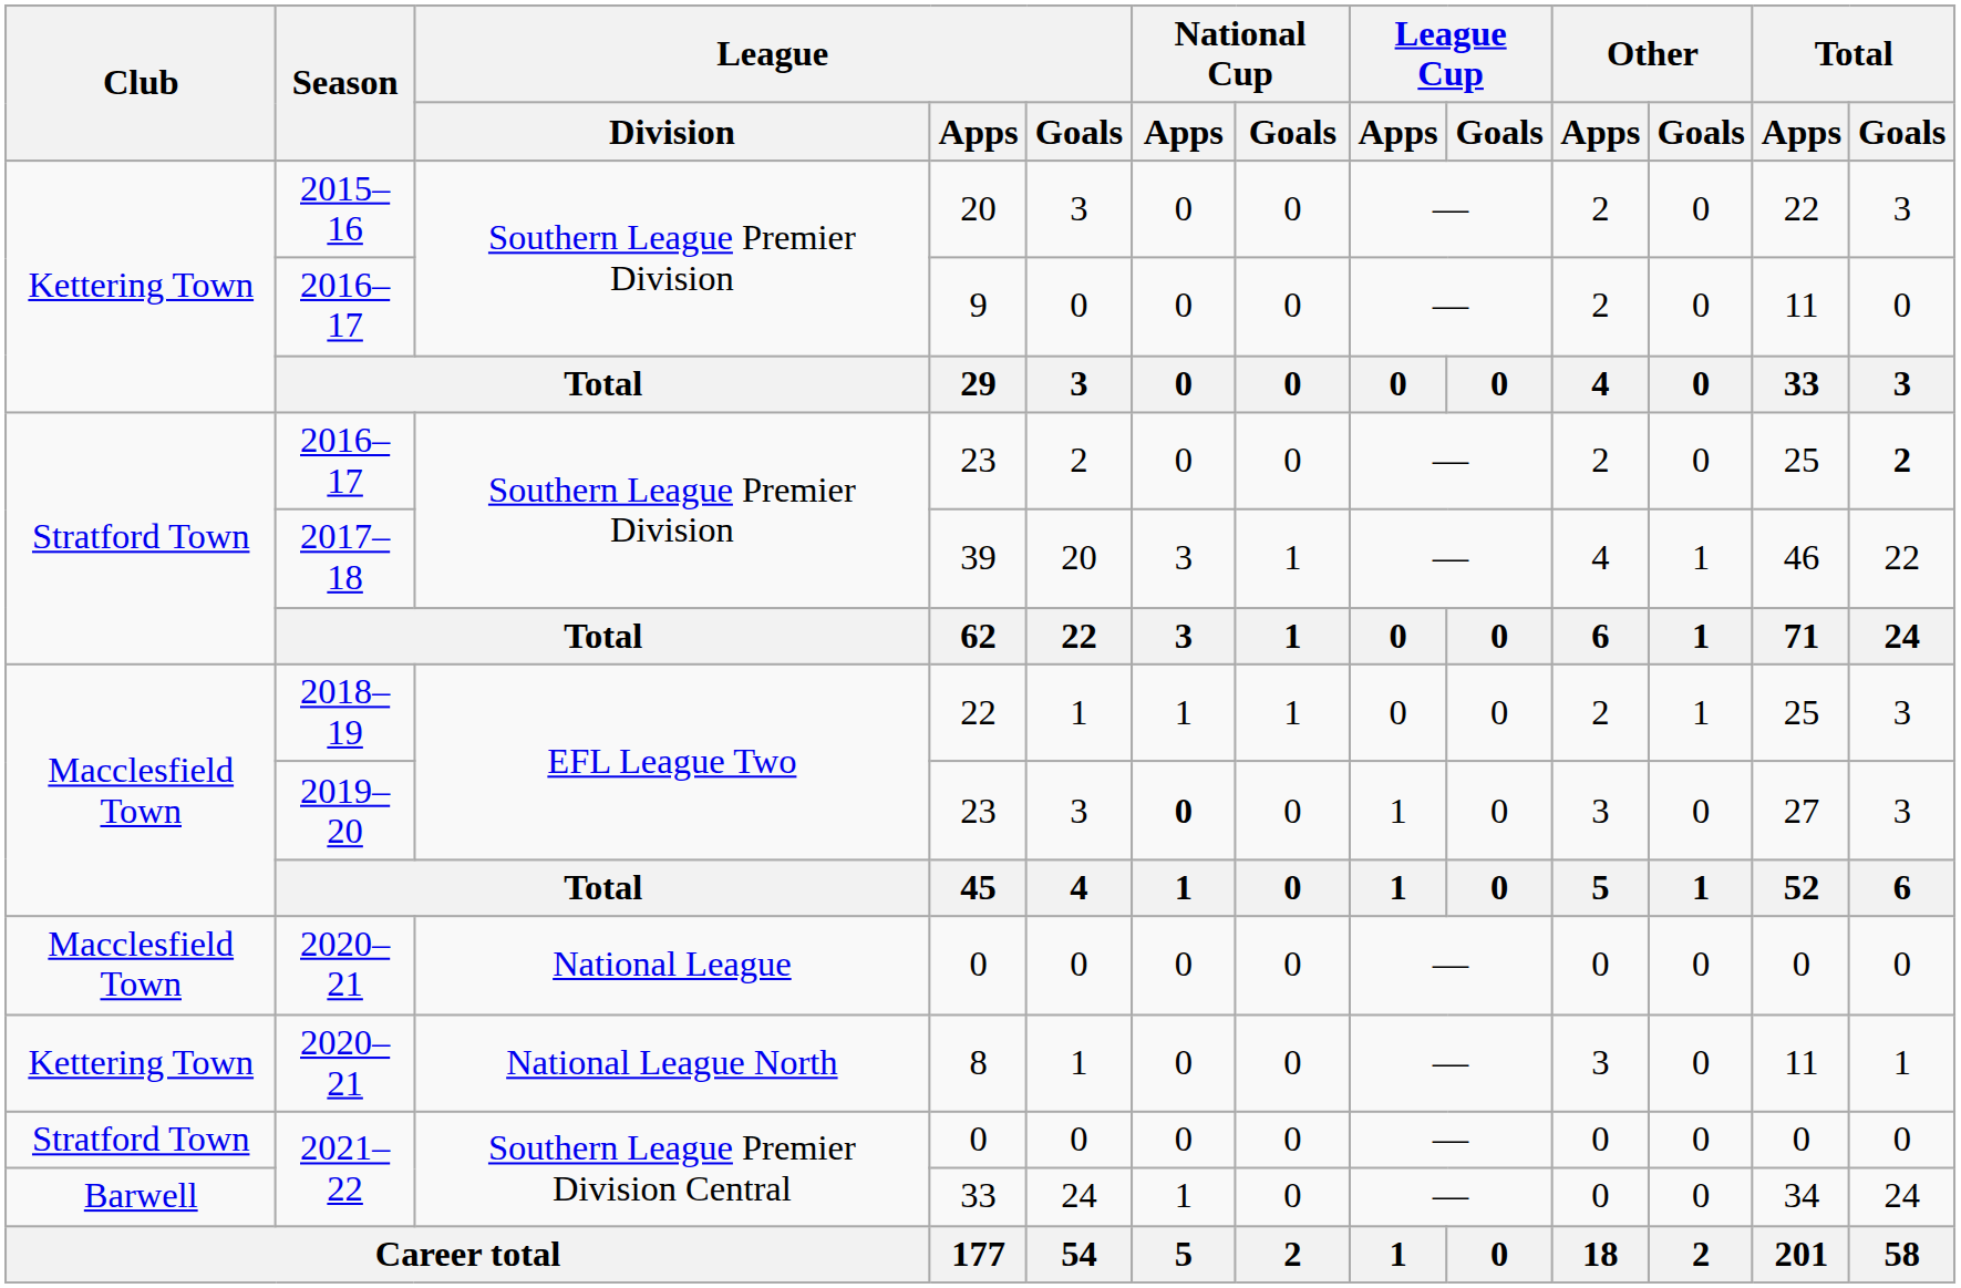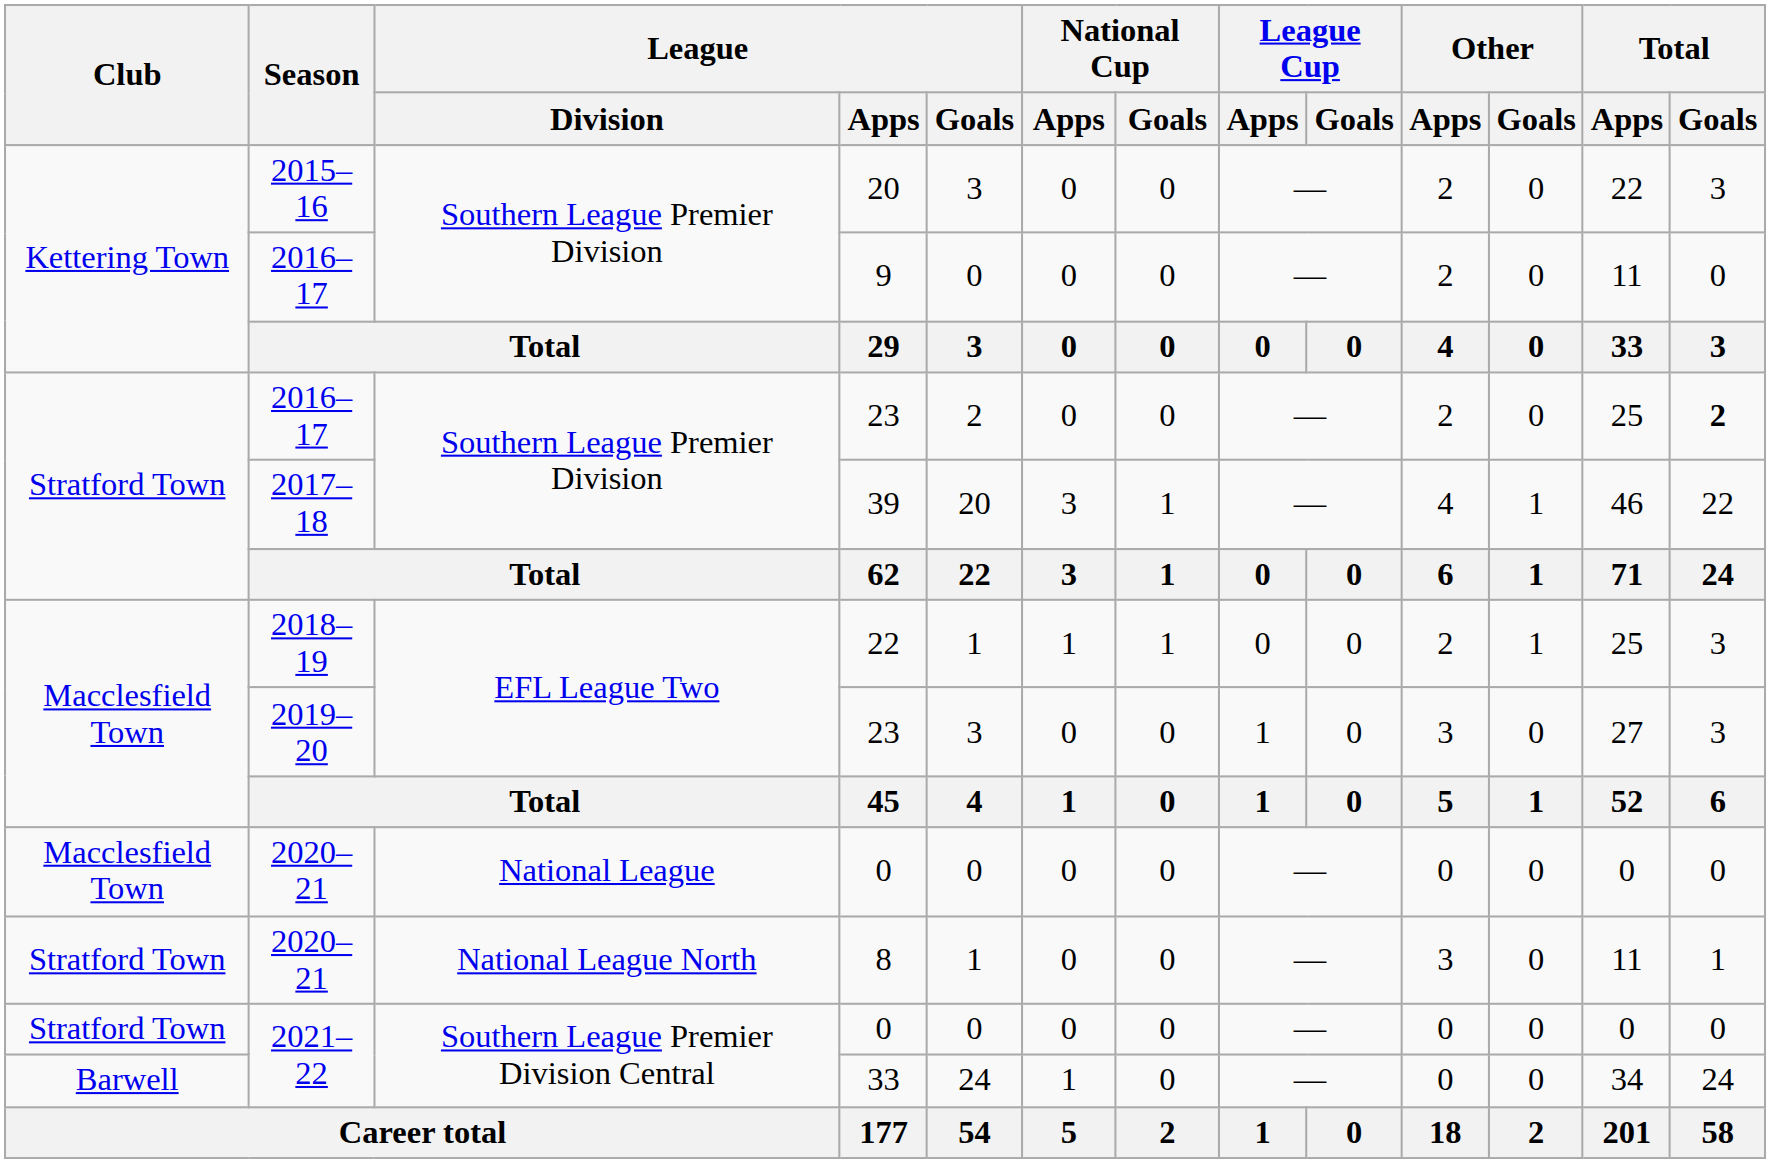2019–20 / 23 | National Cup / Apps: bold -> normal
8 | Club: Kettering Town -> Stratford Town
